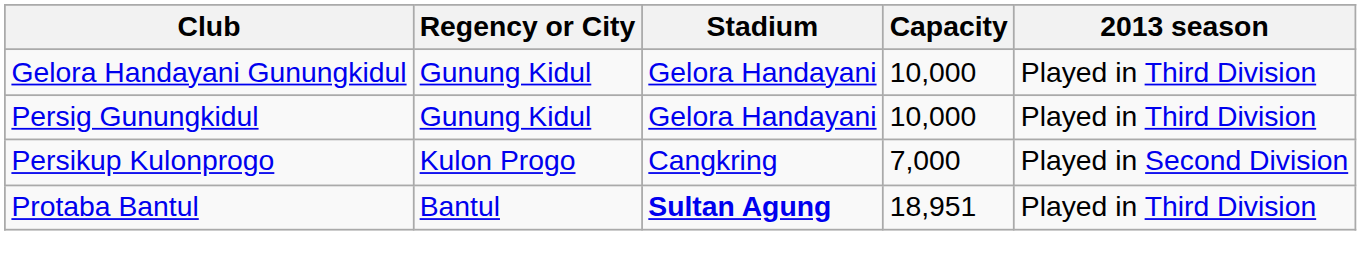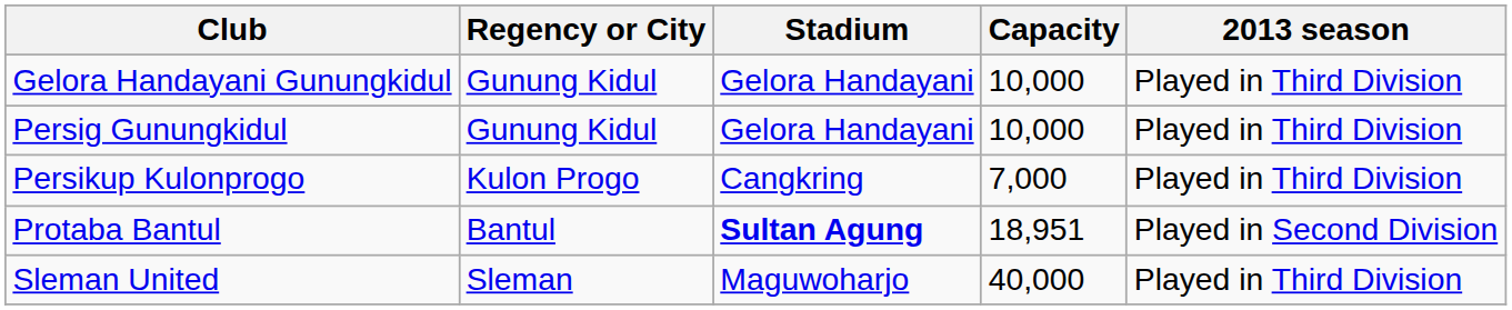Persikup Kulonprogo | 2013 season: Played in Second Division -> Played in Third Division
Protaba Bantul | 2013 season: Played in Third Division -> Played in Second Division
+ row: Sleman United | Sleman | Maguwoharjo | 40,000 | Played in Third Division
